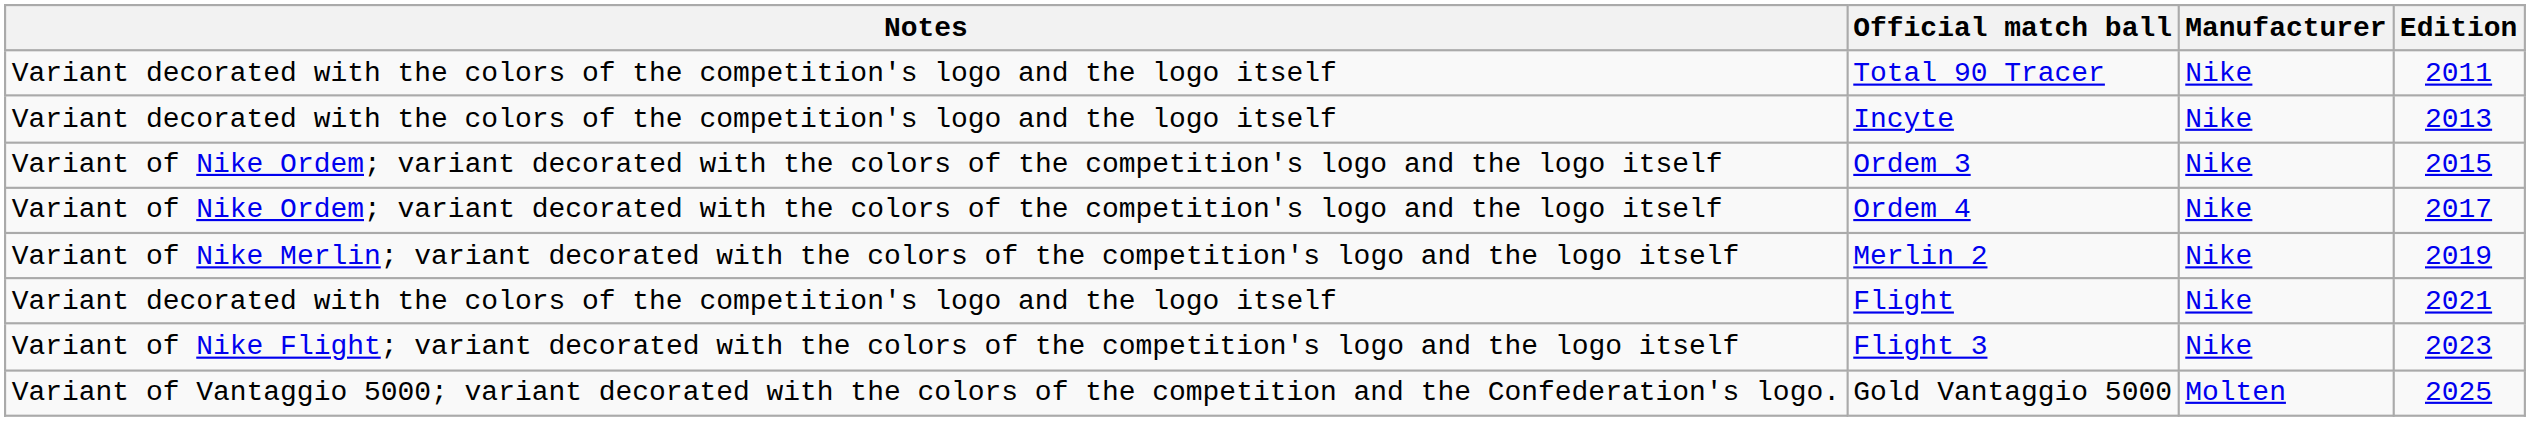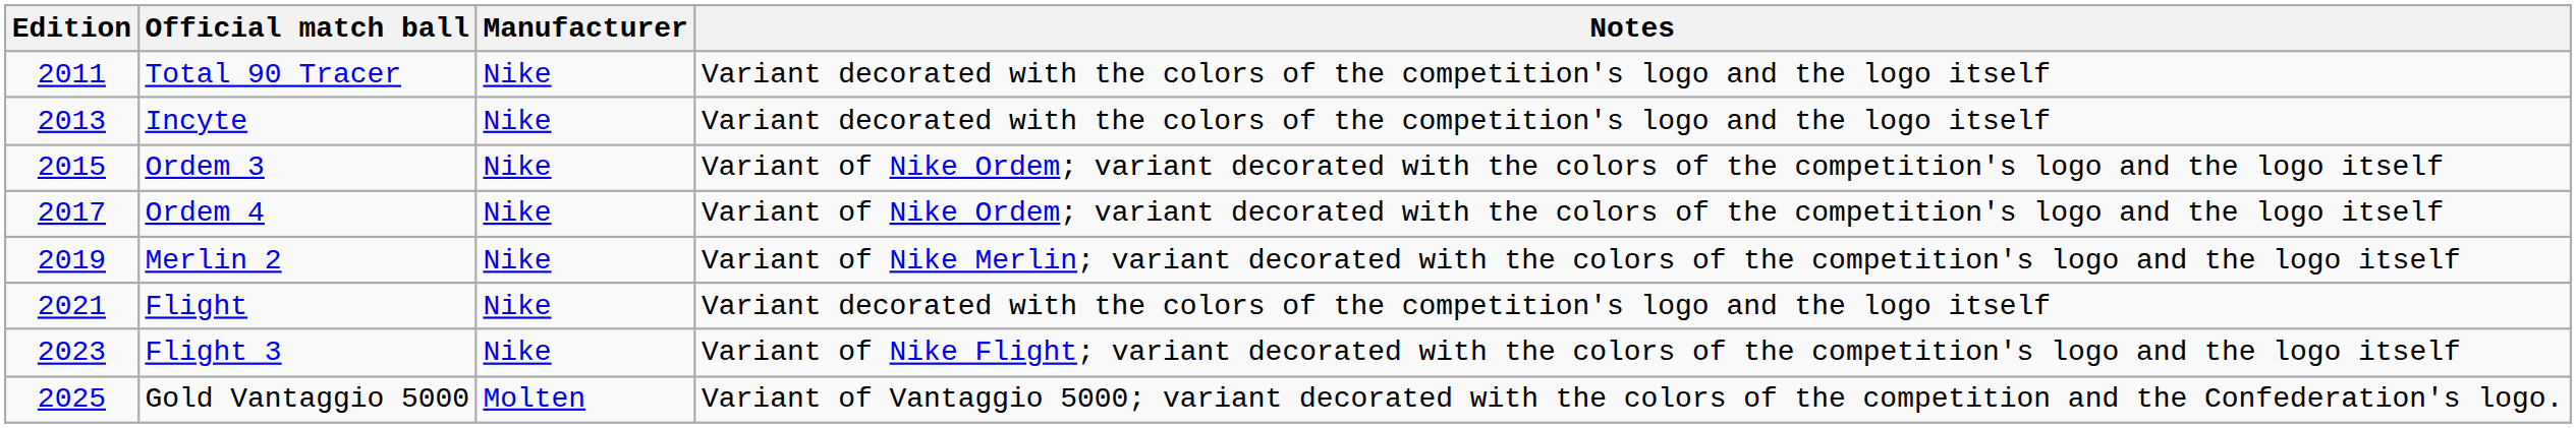columns swapped: Edition <-> Notes
